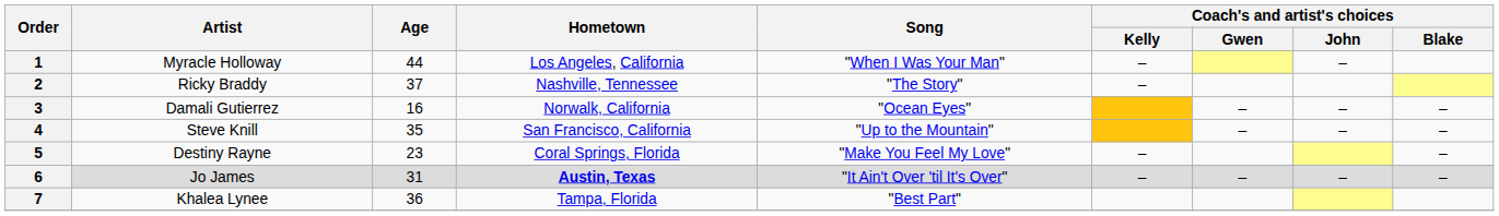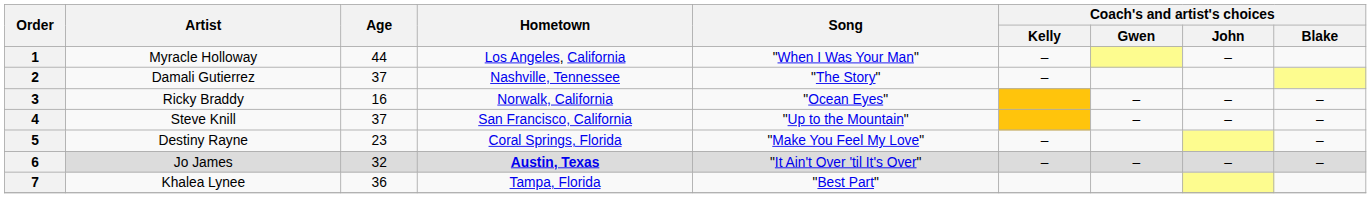2 | Artist: Ricky Braddy -> Damali Gutierrez
3 | Artist: Damali Gutierrez -> Ricky Braddy
4 | Age: 35 -> 37
6 | Age: 31 -> 32
